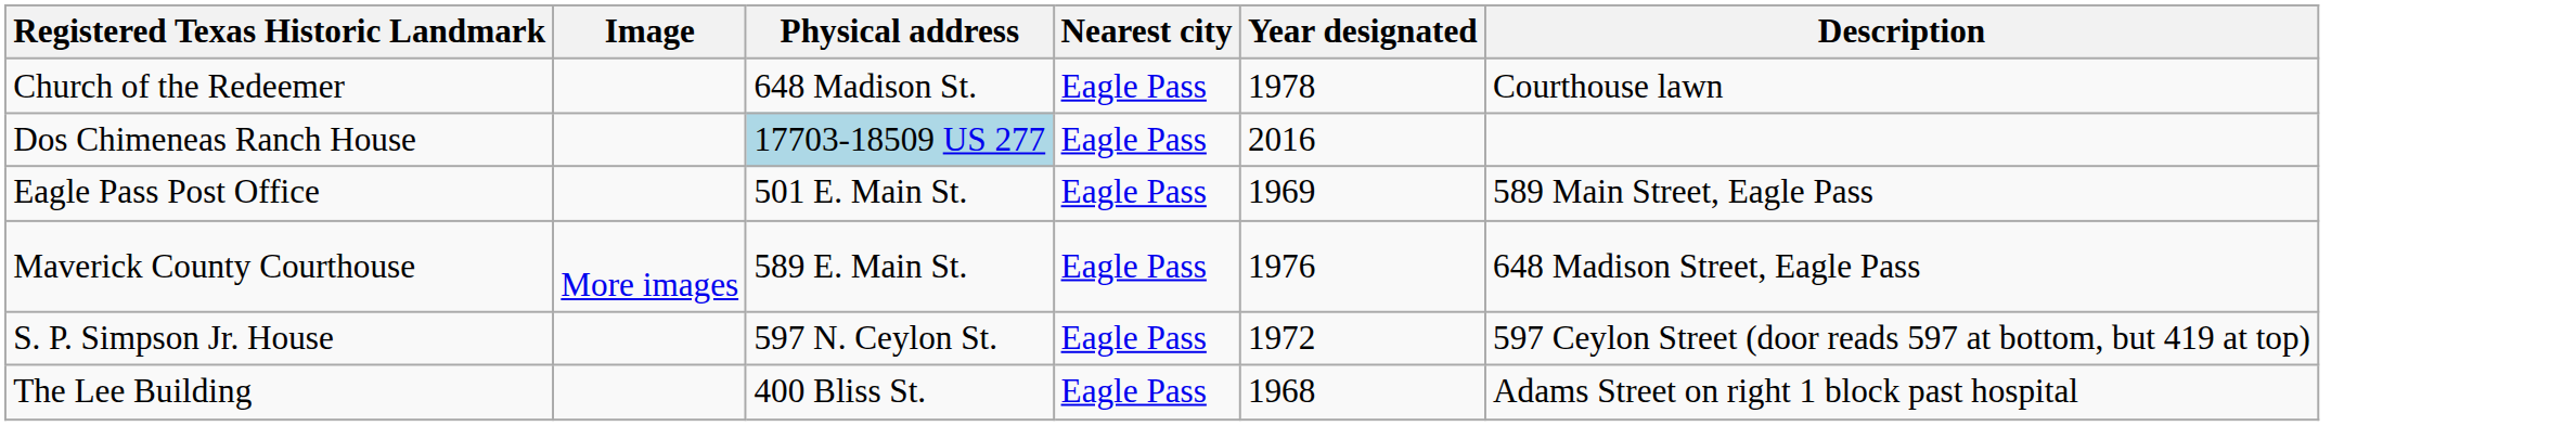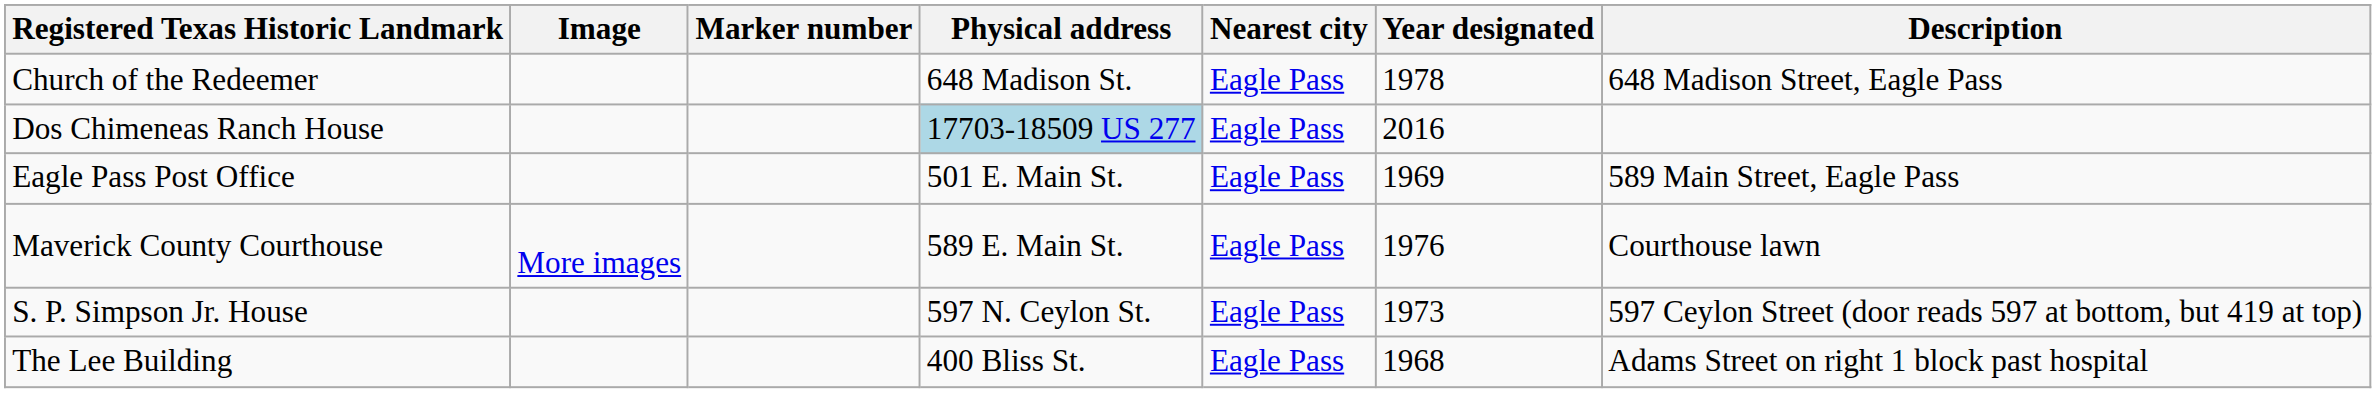+ column: Marker number
Church of the Redeemer | Description: Courthouse lawn -> 648 Madison Street, Eagle Pass
Maverick County Courthouse | Description: 648 Madison Street, Eagle Pass -> Courthouse lawn
S. P. Simpson Jr. House | Year designated: 1972 -> 1973
